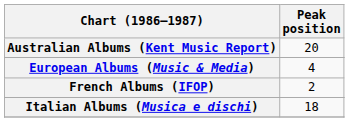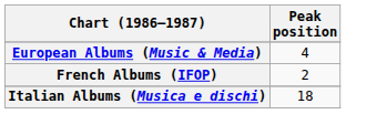- row: Australian Albums (Kent Music Report) | 20
